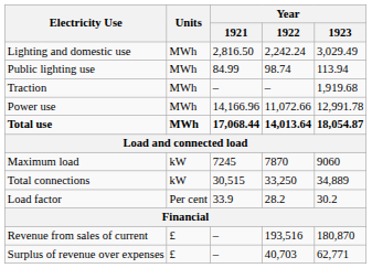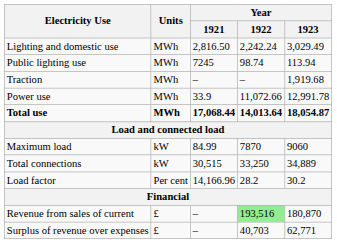Public lighting use | Year / 1921: 84.99 -> 7245
Power use | Year / 1921: 14,166.96 -> 33.9
Maximum load | Year / 1921: 7245 -> 84.99
Load factor | Year / 1921: 33.9 -> 14,166.96
Revenue from sales of current | Year / 1922: no background -> lightgreen background
